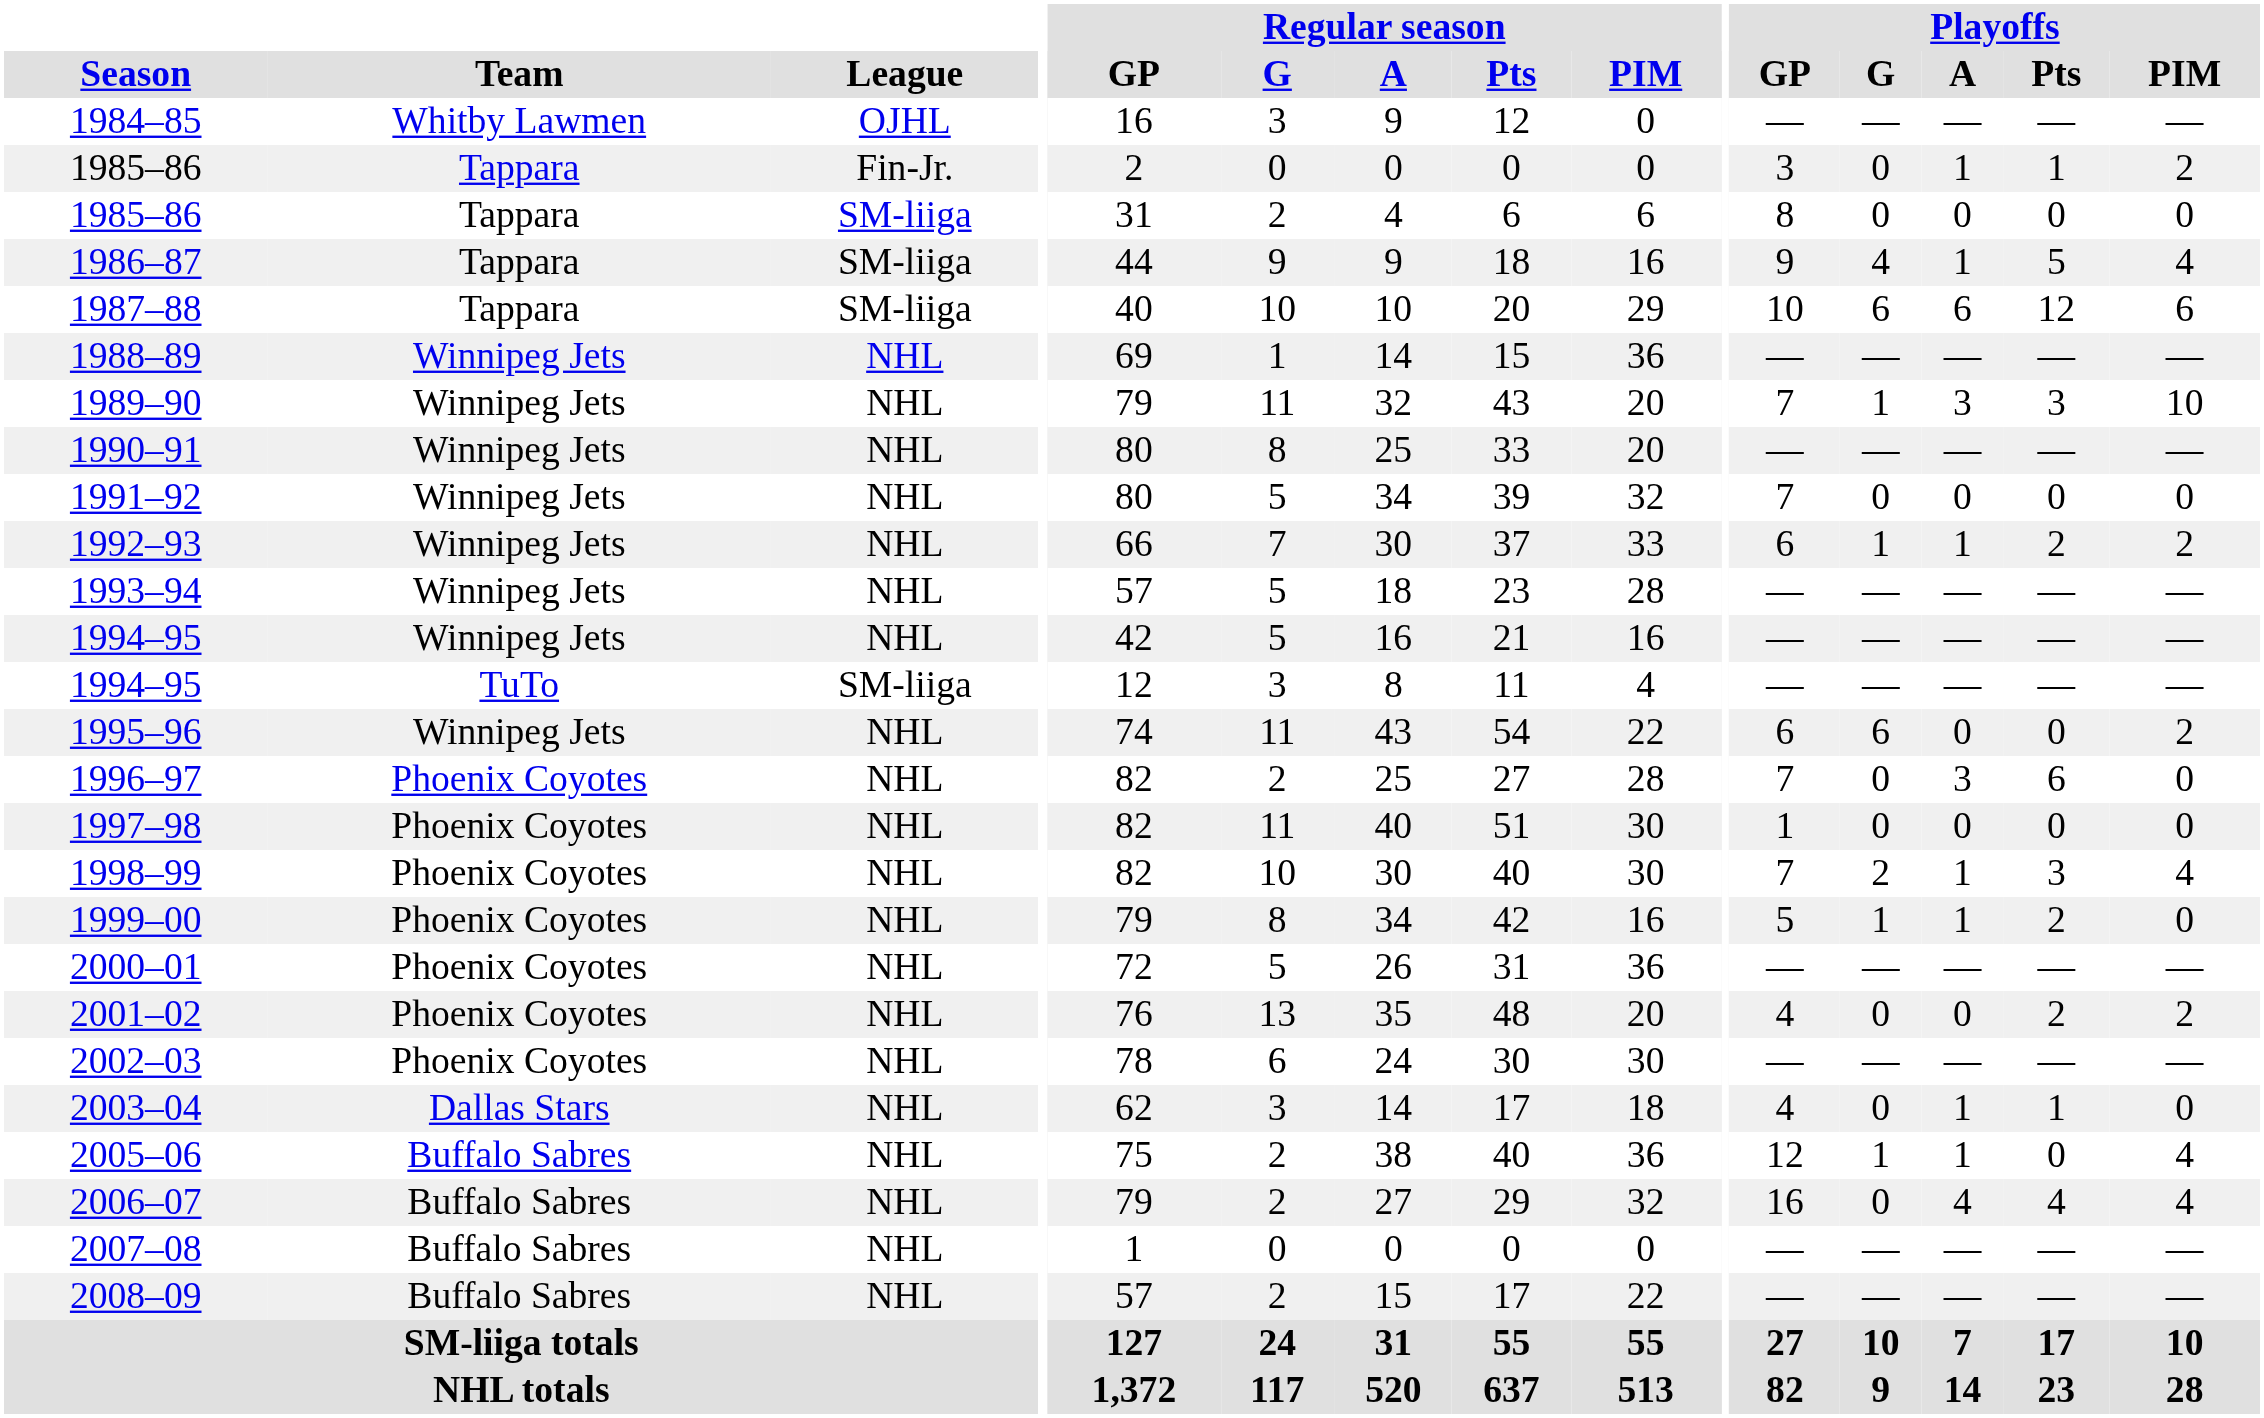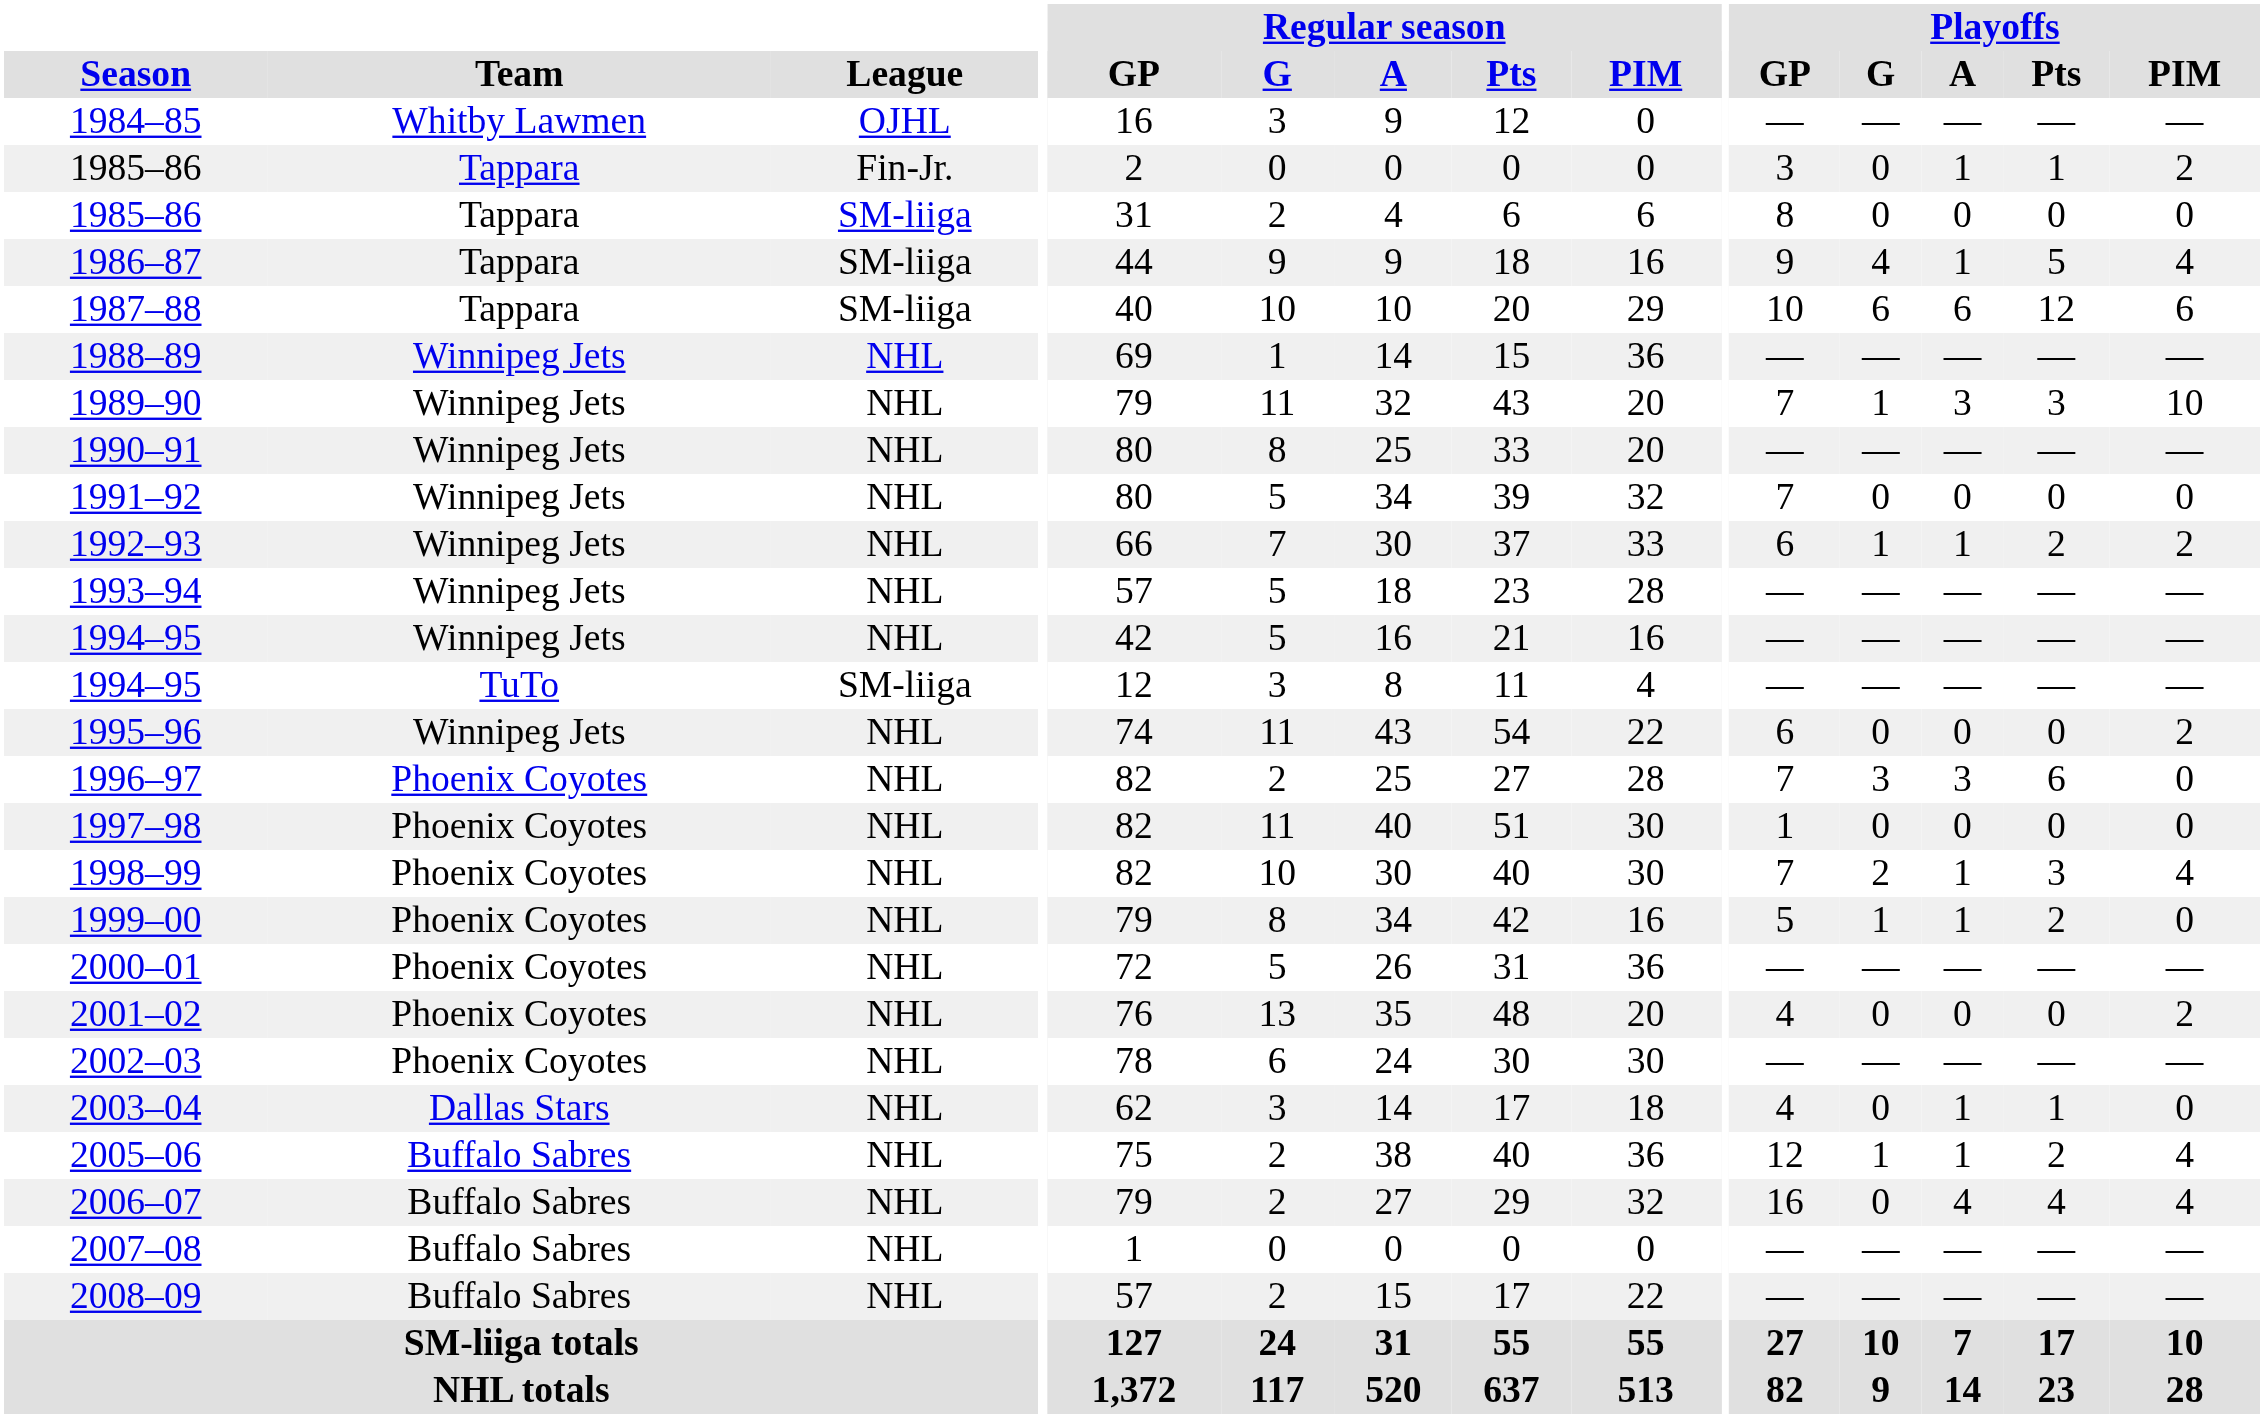1995–96 | Playoffs / G: 6 -> 0
1996–97 | Playoffs / G: 0 -> 3
2001–02 | Playoffs / Pts: 2 -> 0
2005–06 | Playoffs / Pts: 0 -> 2
